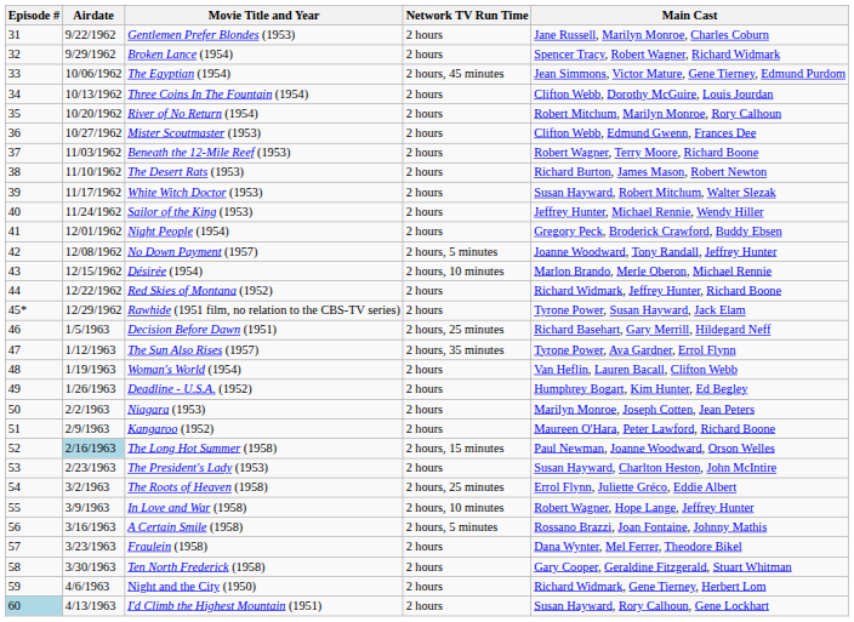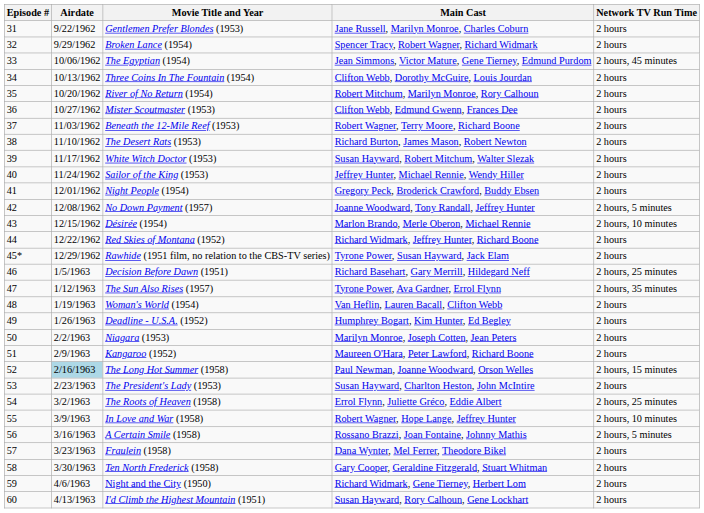columns swapped: Main Cast <-> Network TV Run Time
I'd Climb the Highest Mountain (1951) | Episode #: lightblue background -> no background
